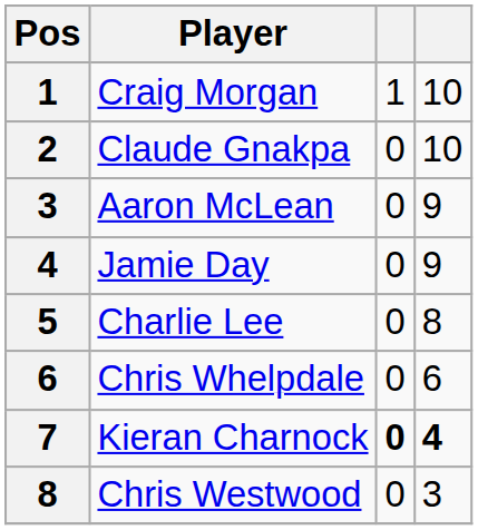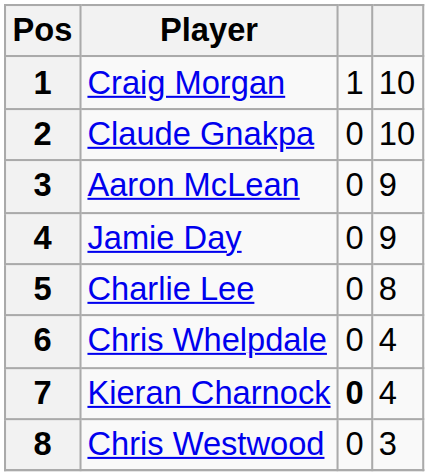Chris Whelpdale | column 4: 6 -> 4
Kieran Charnock | column 4: bold -> normal
